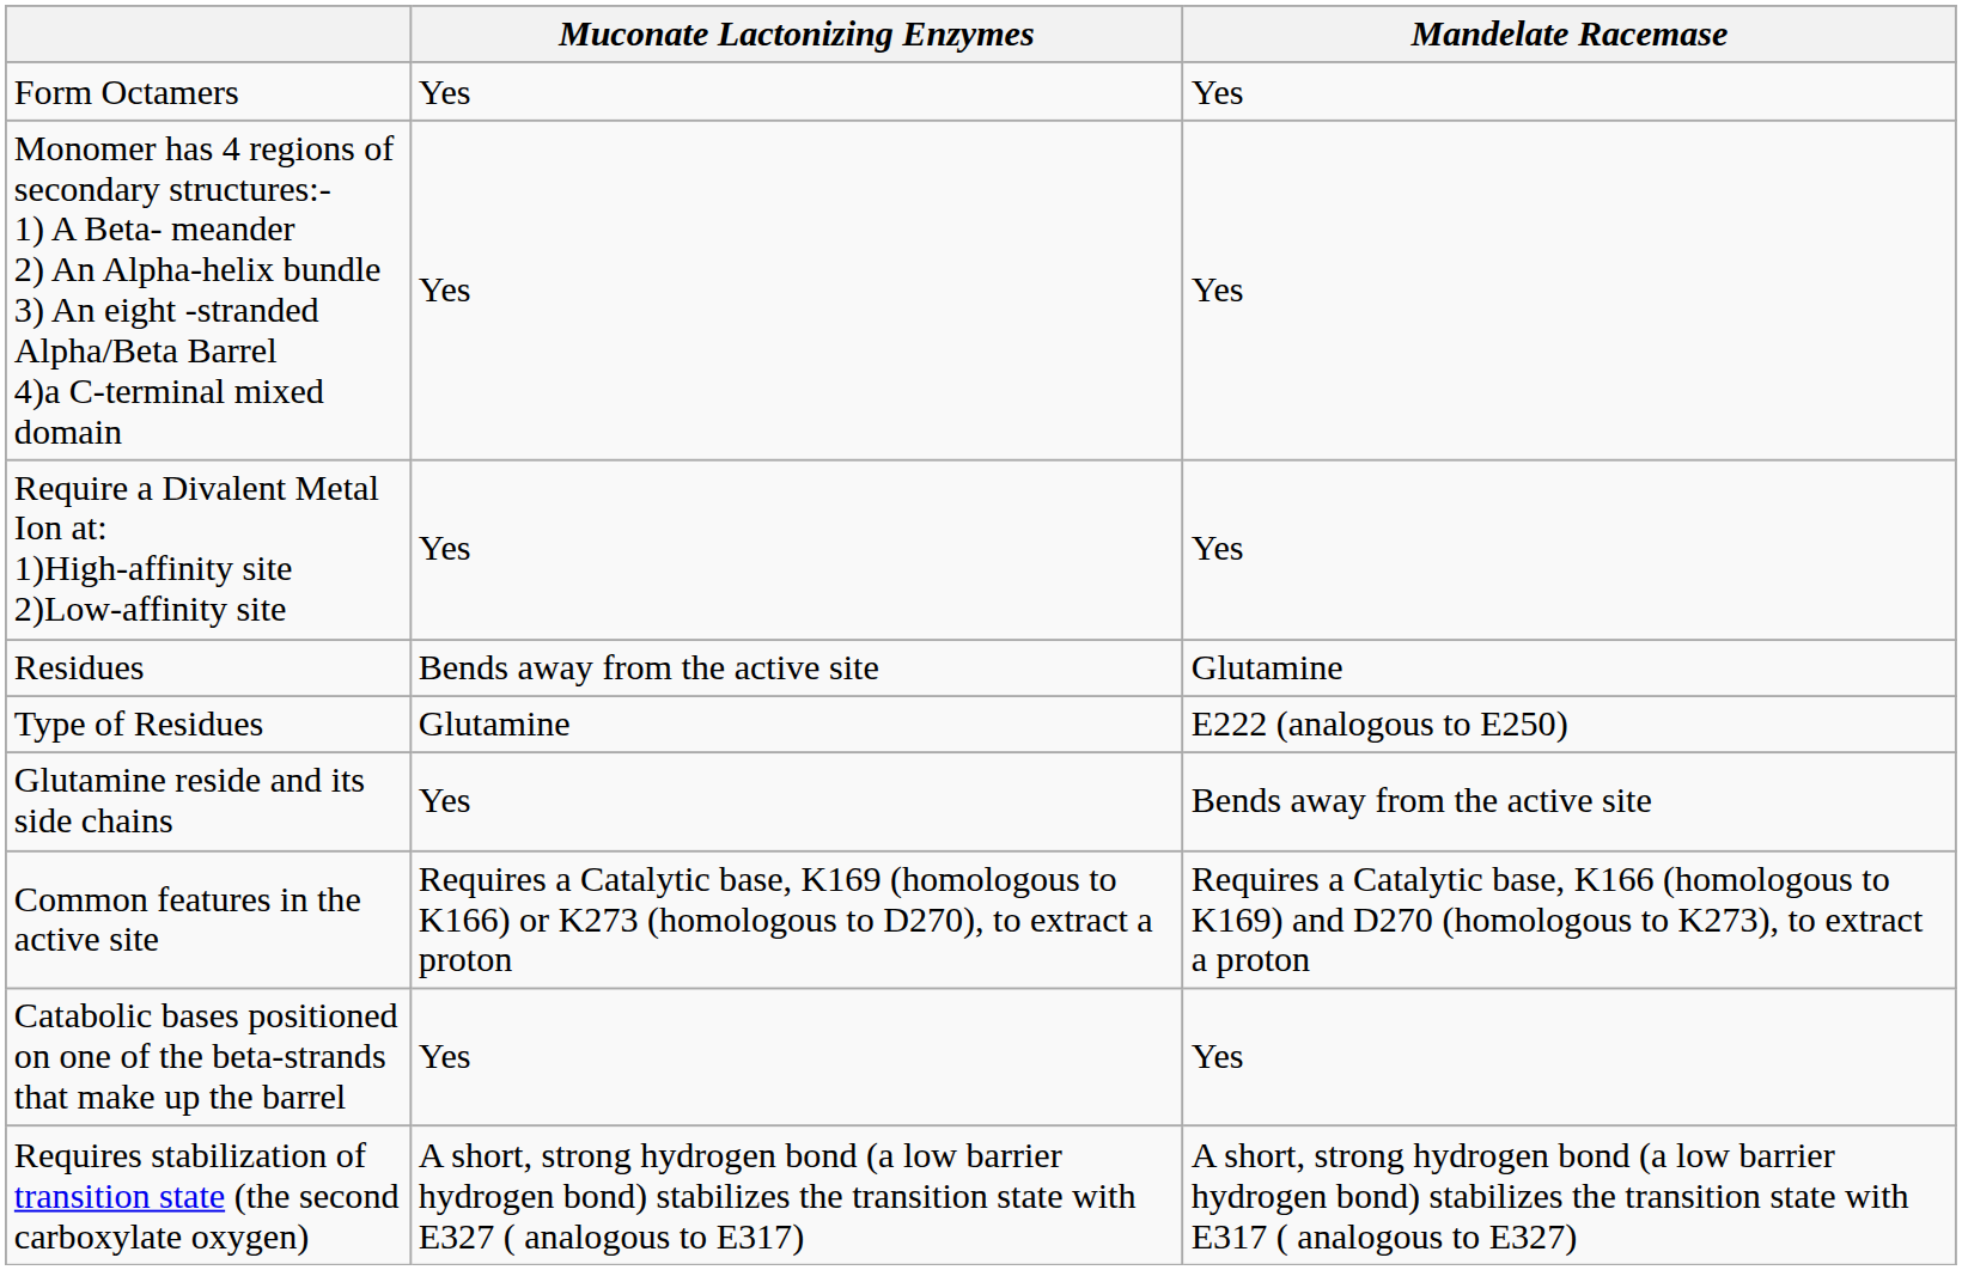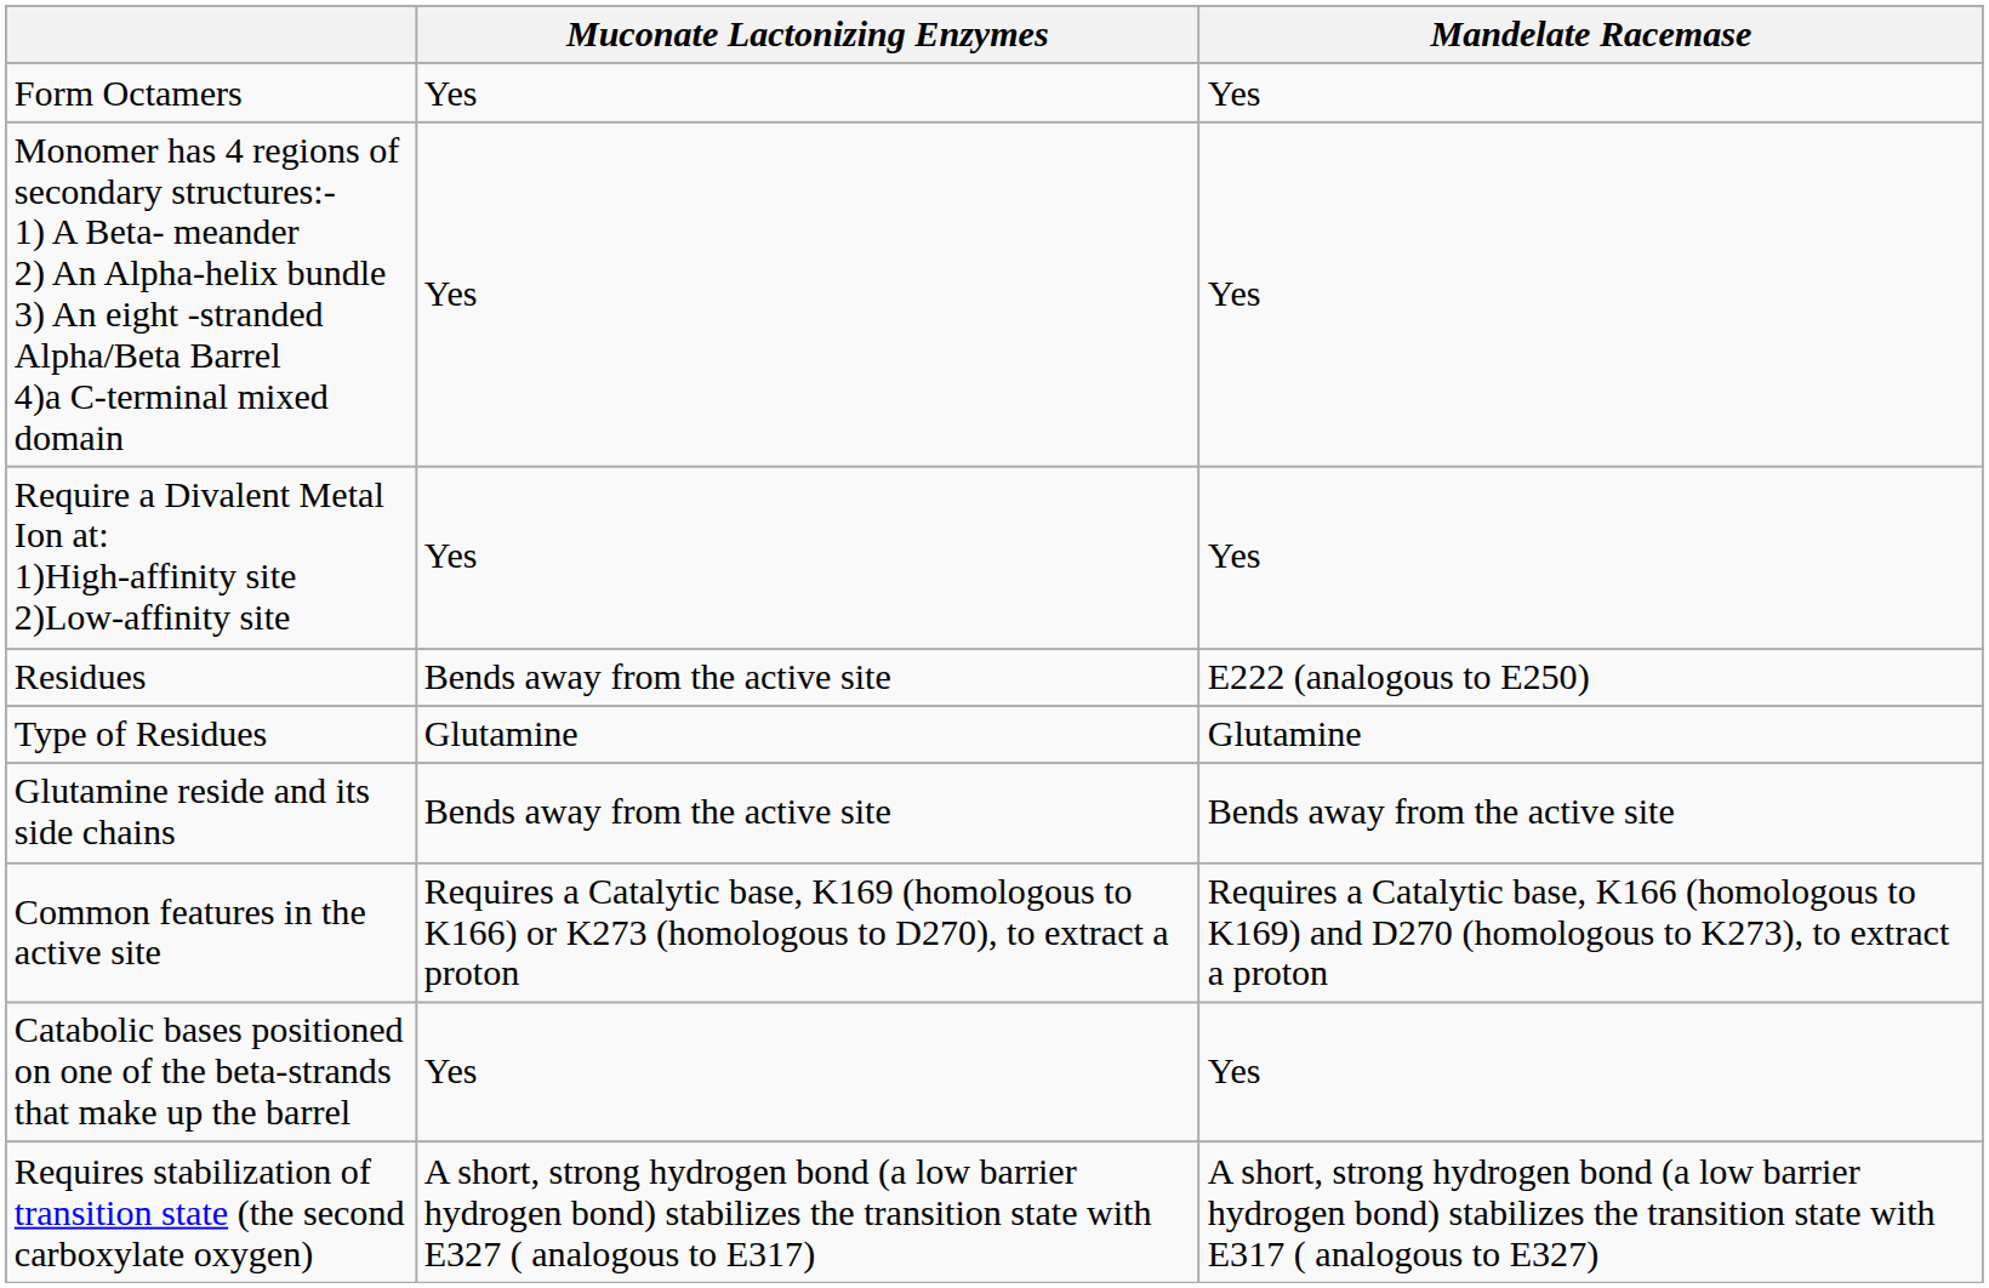Residues | Mandelate Racemase: Glutamine -> E222 (analogous to E250)
Type of Residues | Mandelate Racemase: E222 (analogous to E250) -> Glutamine
Glutamine reside and its side chains | Muconate Lactonizing Enzymes: Yes -> Bends away from the active site
